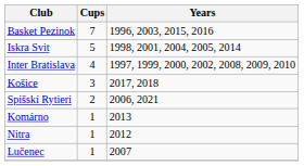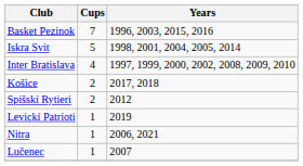Košice | Cups: 3 -> 2
Spišskí Rytieri | Years: 2006, 2021 -> 2012
+ row: Levickí Patrioti | 1 | 2019
- row: Komárno | 1 | 2013
Nitra | Years: 2012 -> 2006, 2021
